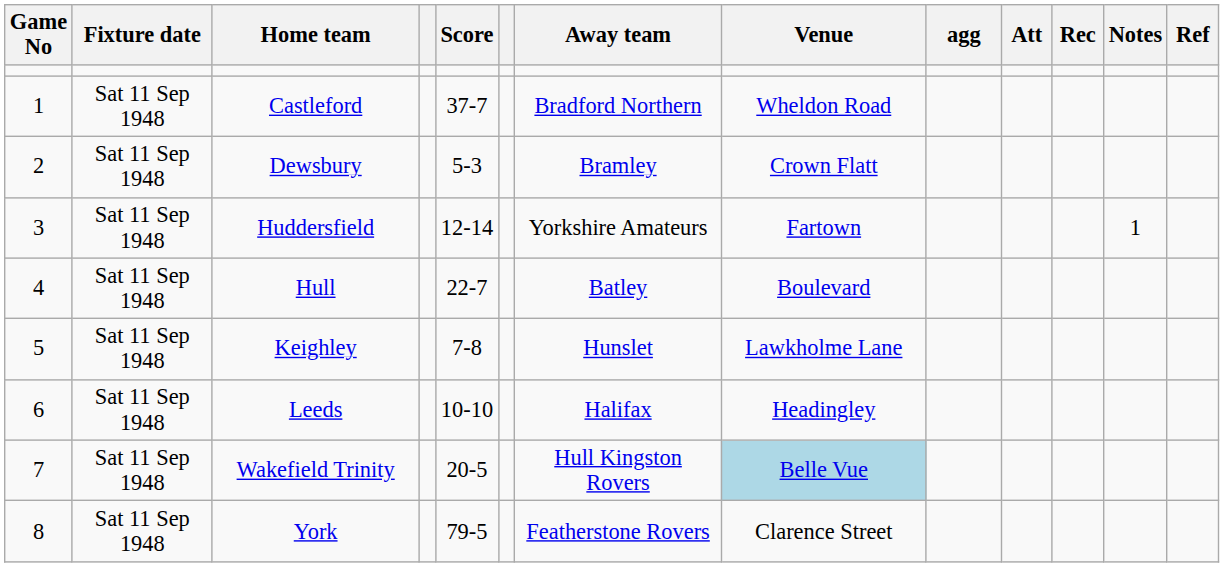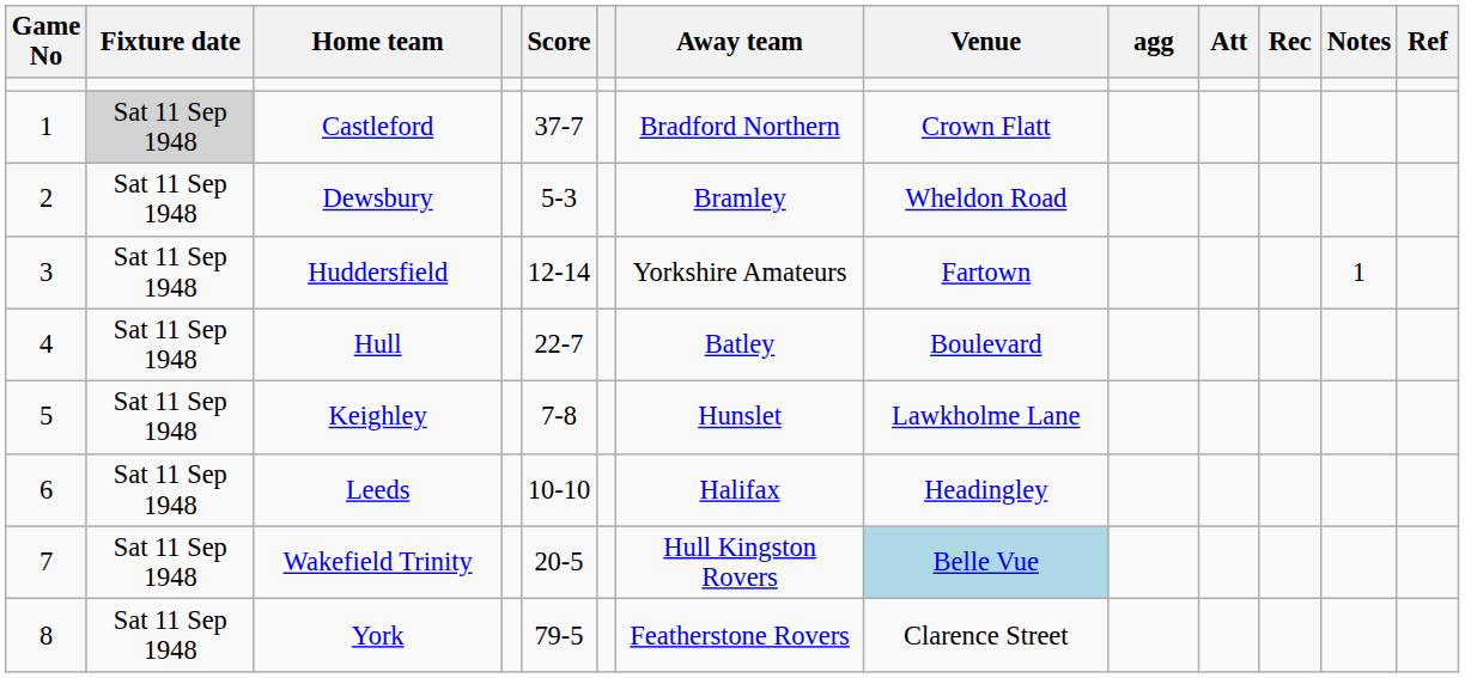Castleford | Fixture date: no background -> lightgrey background
Castleford | Venue: Wheldon Road -> Crown Flatt
Dewsbury | Venue: Crown Flatt -> Wheldon Road
